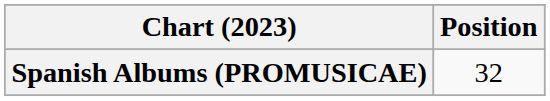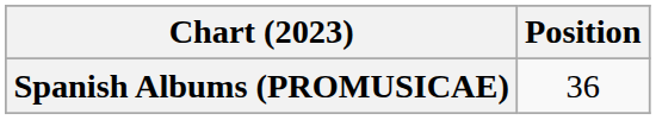Spanish Albums (PROMUSICAE) | Position: 32 -> 36
